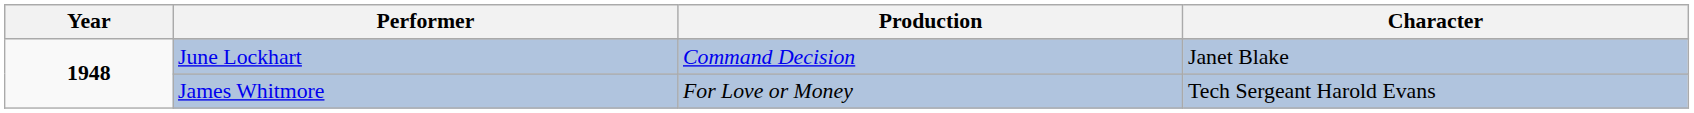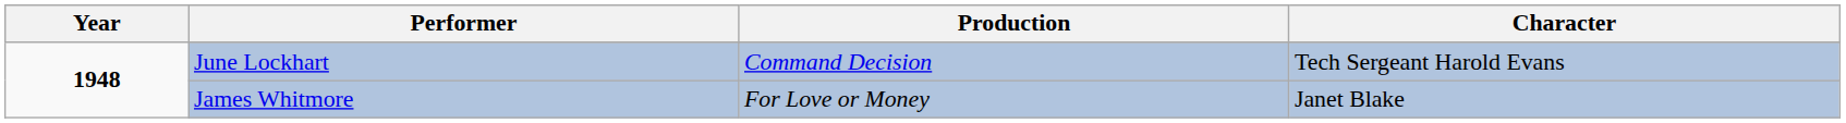June Lockhart | Character: Janet Blake -> Tech Sergeant Harold Evans
James Whitmore | Character: Tech Sergeant Harold Evans -> Janet Blake
